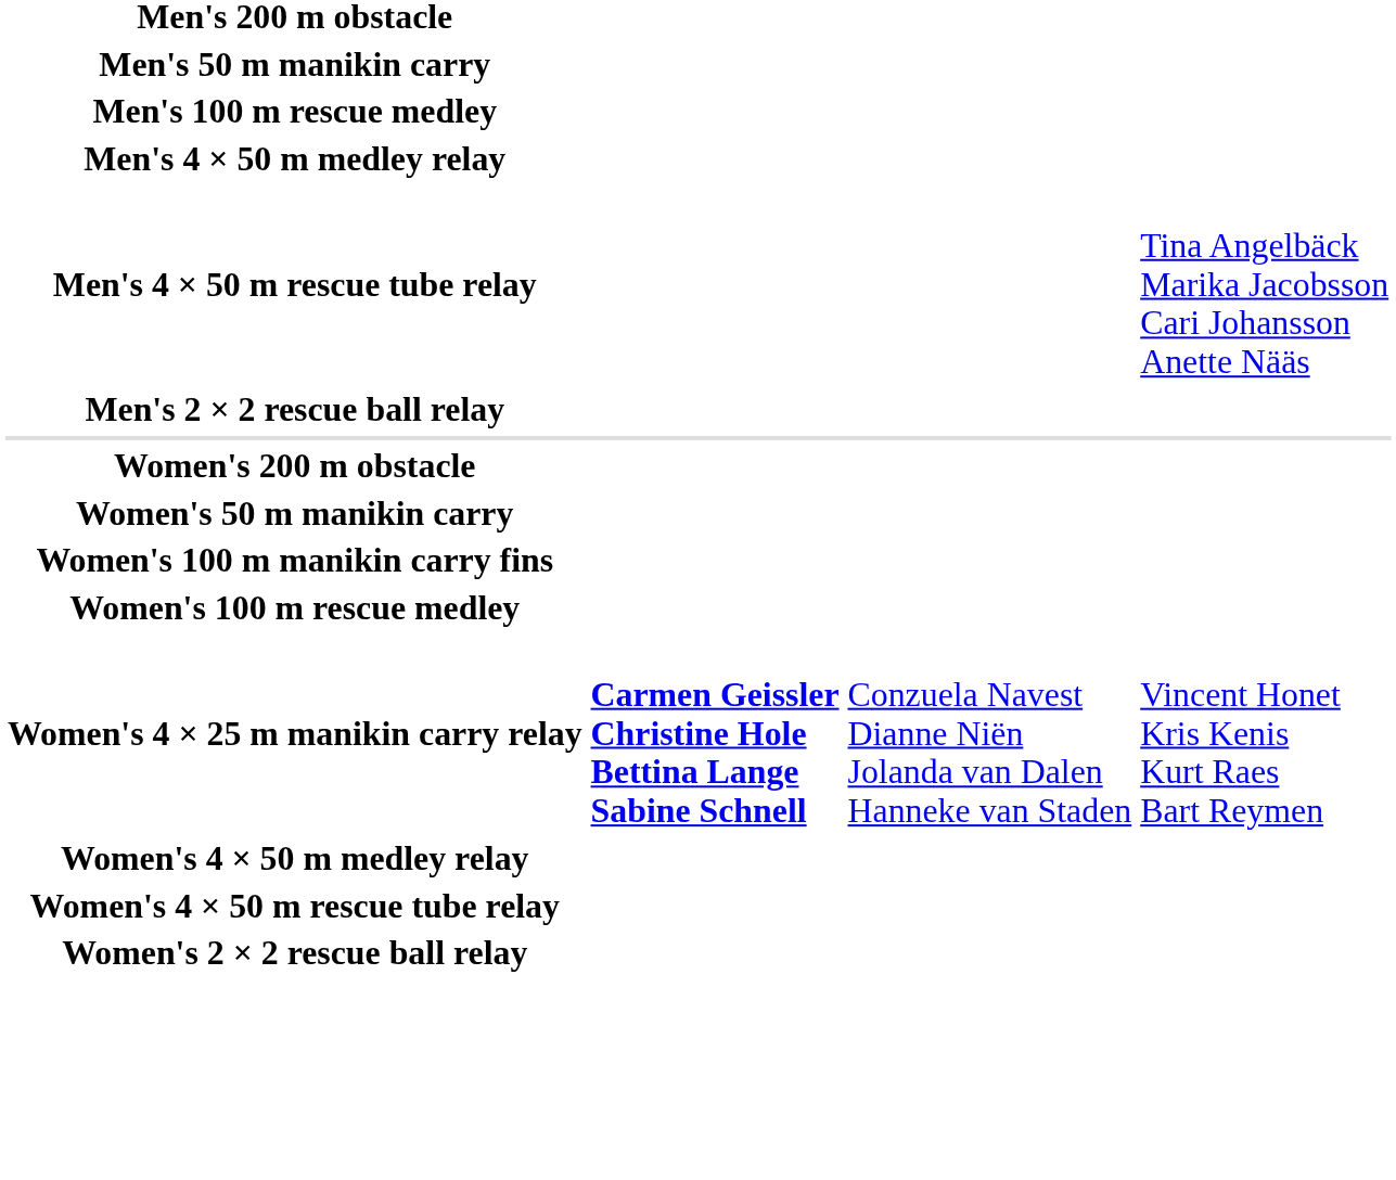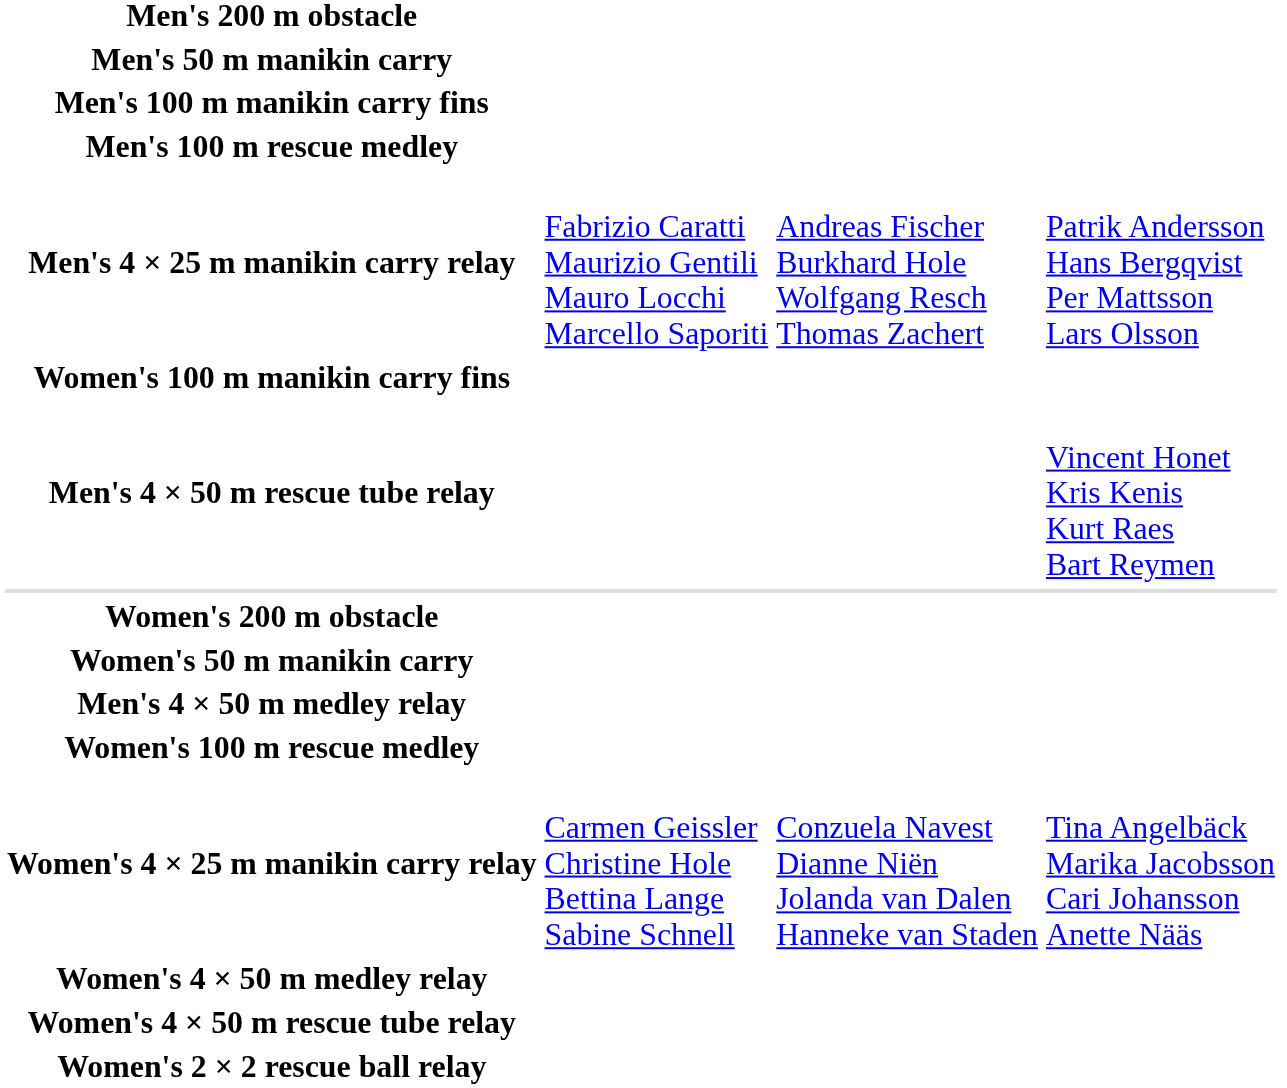+ row: Men's 100 m manikin carry fins
+ row: Men's 4 × 25 m manikin carry relay | Fabrizio Caratti Maurizio Gentili Mauro Locchi Marcello Saporiti | Andreas Fischer Burkhard Hole Wolfgang Resch Thomas Zachert | Patrik Andersson Hans Bergqvist Per Mattsson Lars Olsson
rows swapped: Men's 4 × 50 m medley relay <-> Women's 100 m manikin carry fins
Men's 4 × 50 m rescue tube relay | column 4: Tina Angelbäck Marika Jacobsson Cari Johansson Anette Nääs -> Vincent Honet Kris Kenis Kurt Raes Bart Reymen
- row: Men's 2 × 2 rescue ball relay
Women's 4 × 25 m manikin carry relay | column 2: bold -> normal
Women's 4 × 25 m manikin carry relay | column 4: Vincent Honet Kris Kenis Kurt Raes Bart Reymen -> Tina Angelbäck Marika Jacobsson Cari Johansson Anette Nääs
